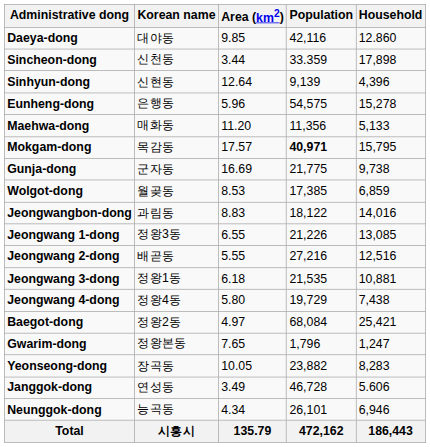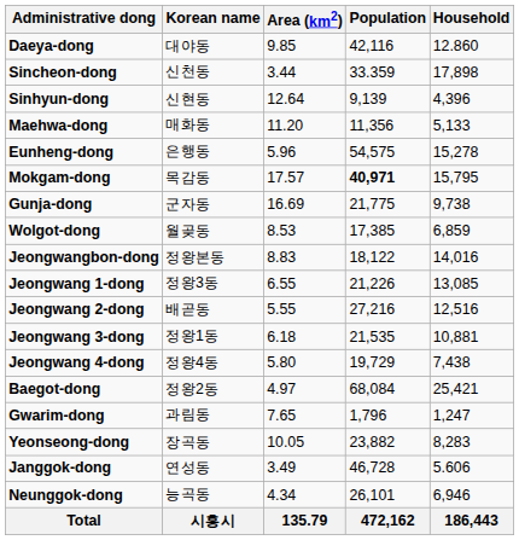rows swapped: Eunheng-dong <-> Maehwa-dong
Jeongwangbon-dong | Korean name: 과림동 -> 정왕본동
Gwarim-dong | Korean name: 정왕본동 -> 과림동
